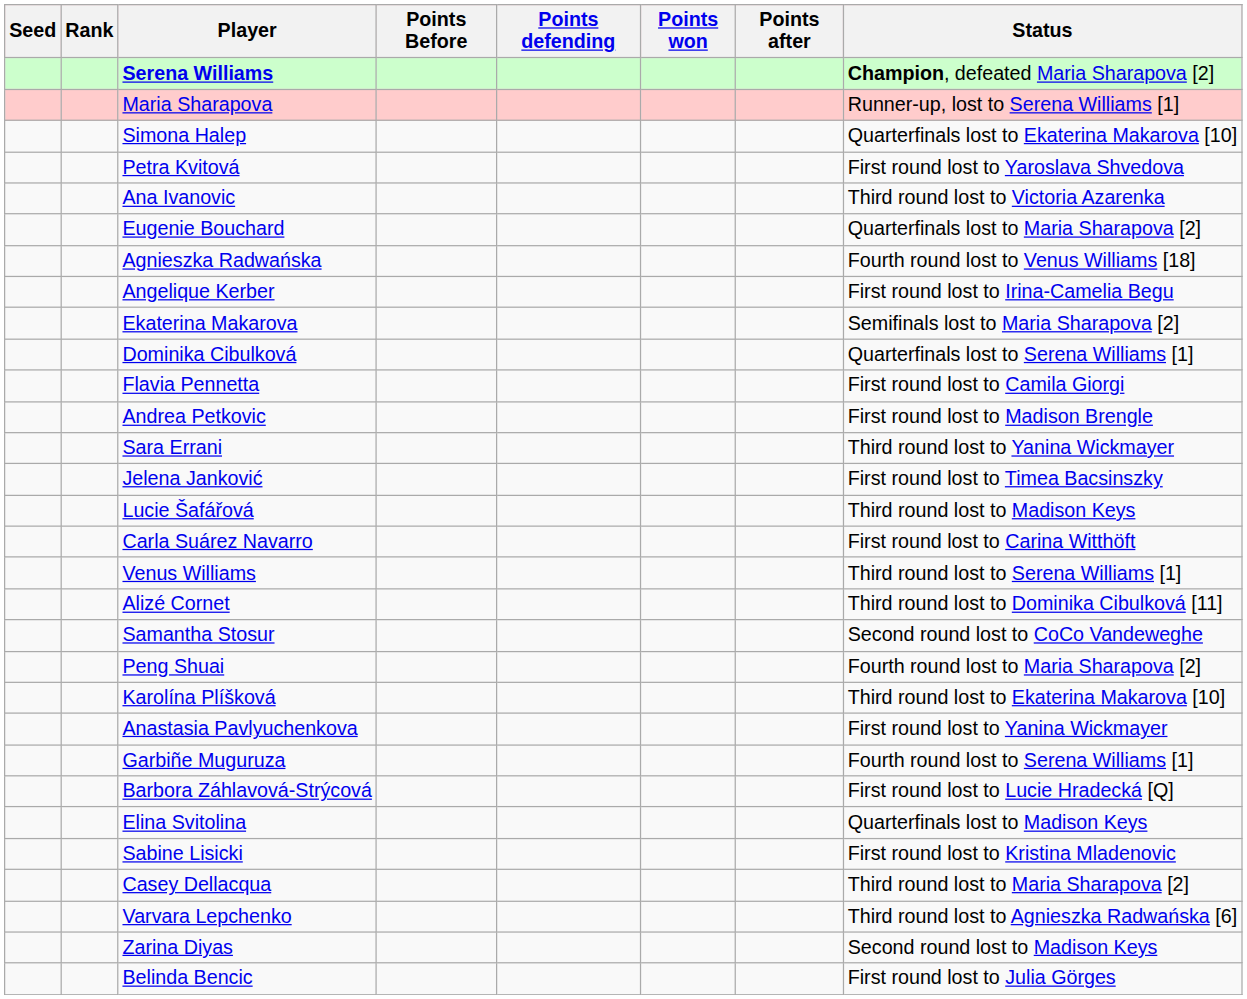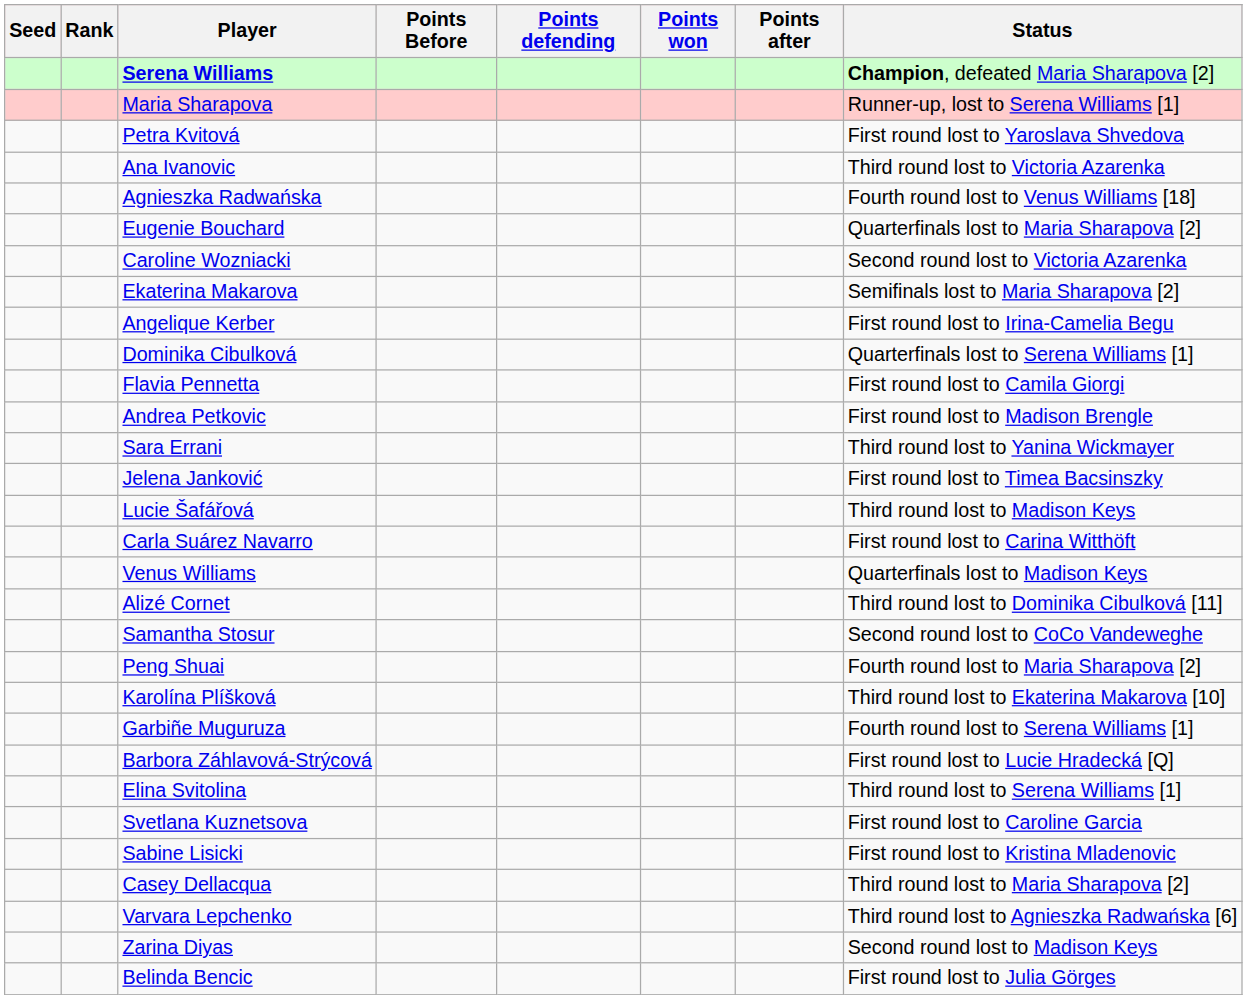- row: Simona Halep | Quarterfinals lost to Ekaterina Makarova [10]
rows swapped: Agnieszka Radwańska <-> Eugenie Bouchard
+ row: Caroline Wozniacki | Second round lost to Victoria Azarenka
rows swapped: Angelique Kerber <-> Ekaterina Makarova
Venus Williams | Status: Third round lost to Serena Williams [1] -> Quarterfinals lost to Madison Keys
- row: Anastasia Pavlyuchenkova | First round lost to Yanina Wickmayer
Elina Svitolina | Status: Quarterfinals lost to Madison Keys -> Third round lost to Serena Williams [1]
+ row: Svetlana Kuznetsova | First round lost to Caroline Garcia
